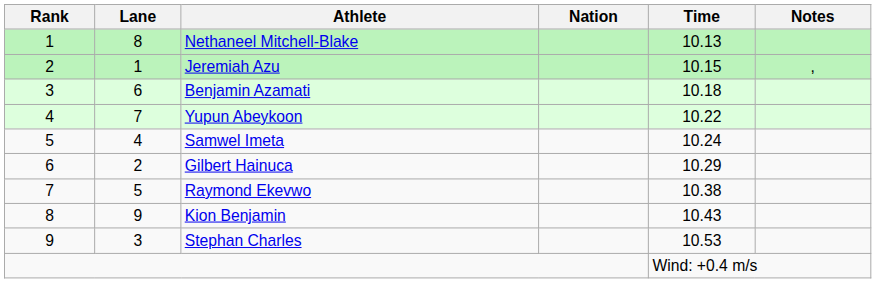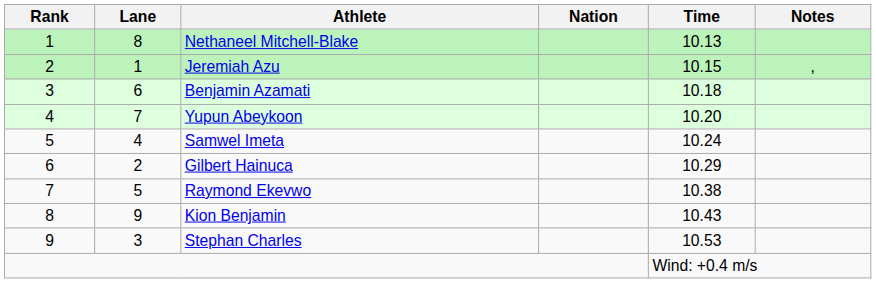Yupun Abeykoon | Time: 10.22 -> 10.20
